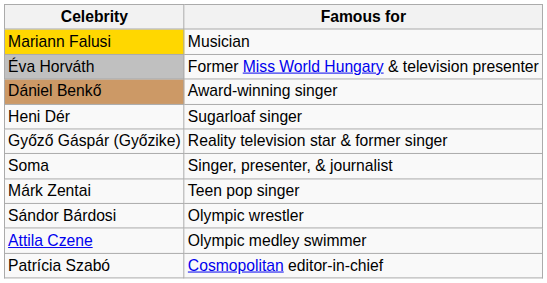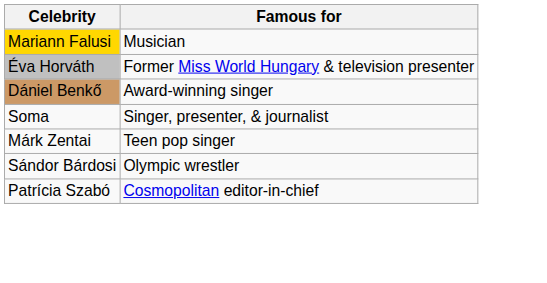- row: Heni Dér | Sugarloaf singer
- row: Győző Gáspár (Győzike) | Reality television star & former singer
- row: Attila Czene | Olympic medley swimmer
